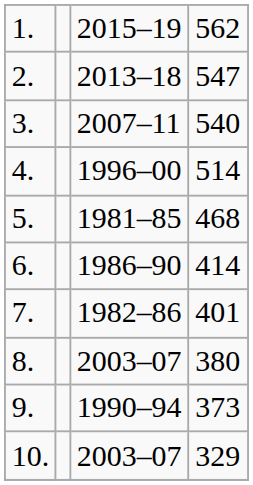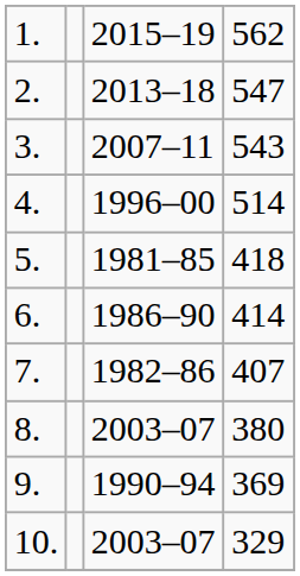3. | column 4: 540 -> 543
5. | column 4: 468 -> 418
7. | column 4: 401 -> 407
9. | column 4: 373 -> 369
